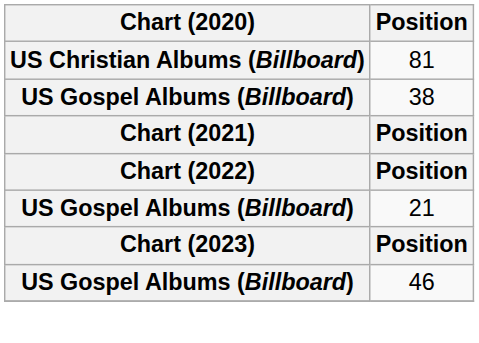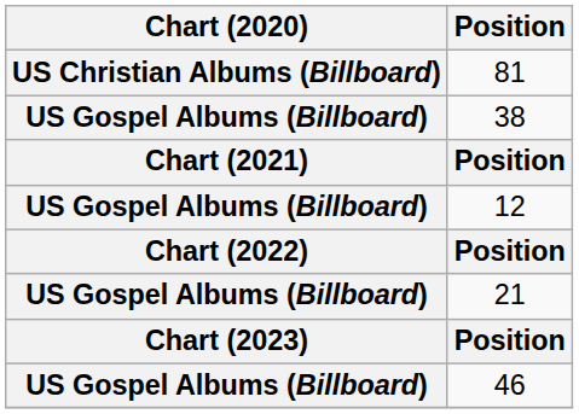+ row: US Gospel Albums (Billboard) | 12
